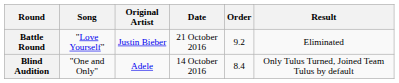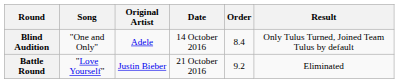rows swapped: Blind Audition <-> Battle Round
